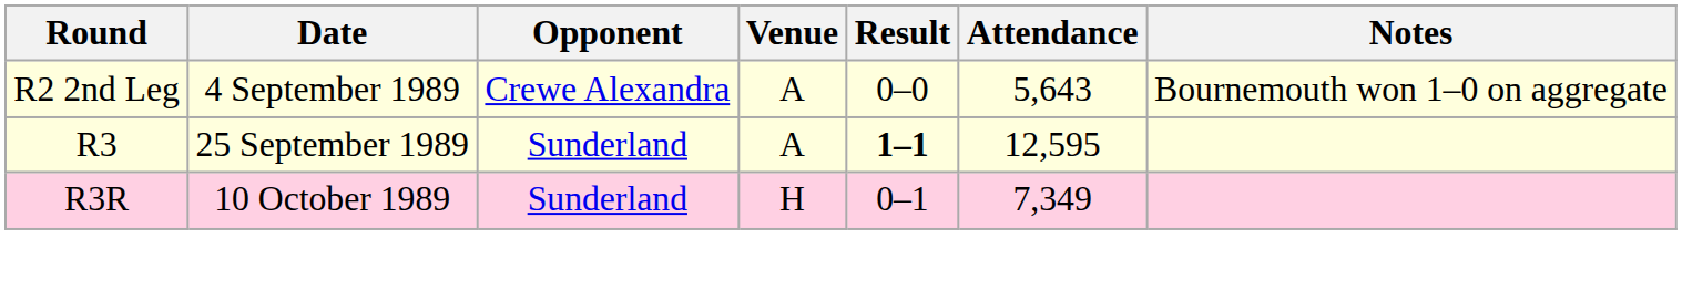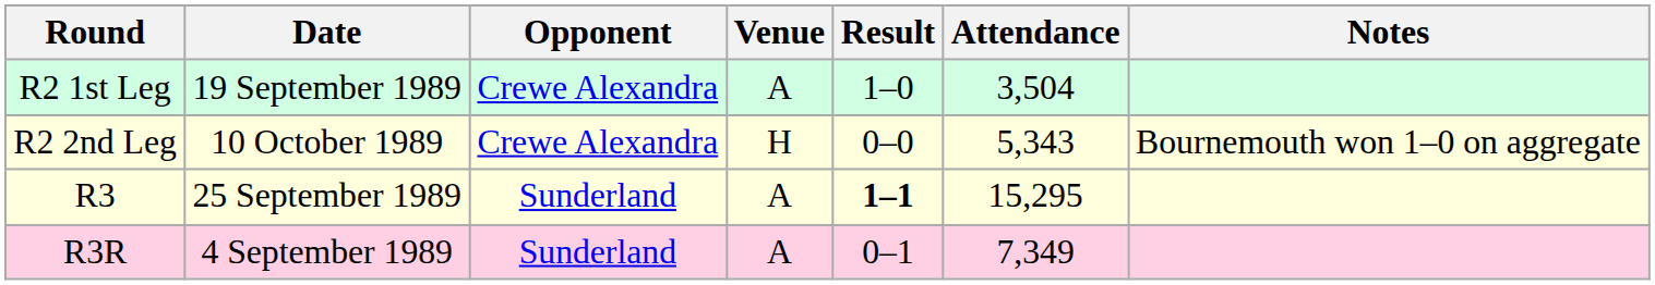+ row: R2 1st Leg | 19 September 1989 | Crewe Alexandra | A | 1–0 | 3,504
R2 2nd Leg | Date: 4 September 1989 -> 10 October 1989
R2 2nd Leg | Venue: A -> H
R2 2nd Leg | Attendance: 5,643 -> 5,343
R3 | Attendance: 12,595 -> 15,295
R3R | Date: 10 October 1989 -> 4 September 1989
R3R | Venue: H -> A
